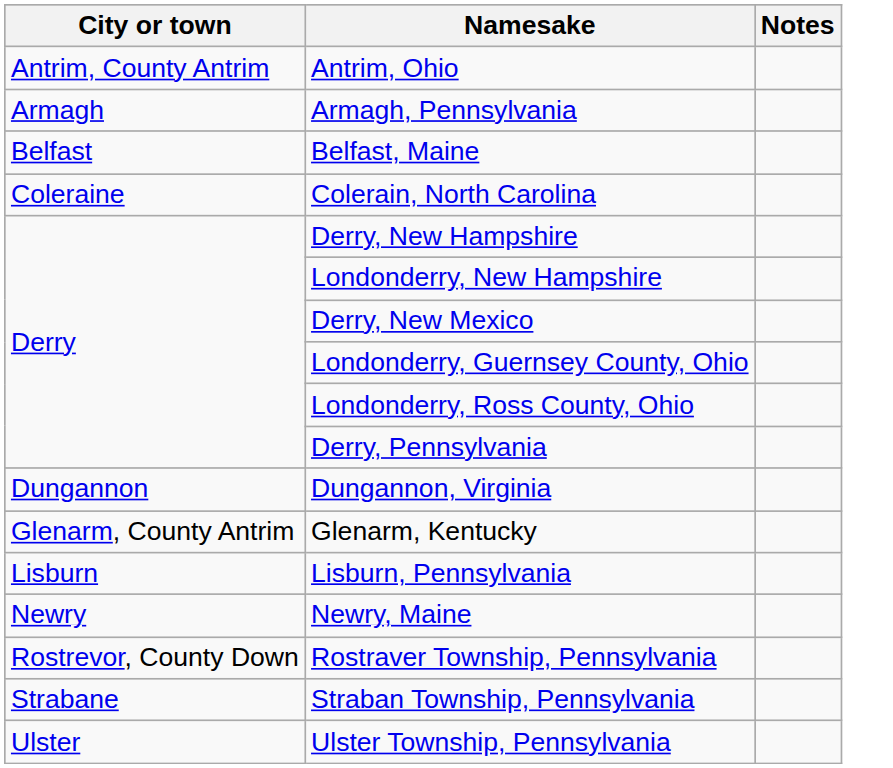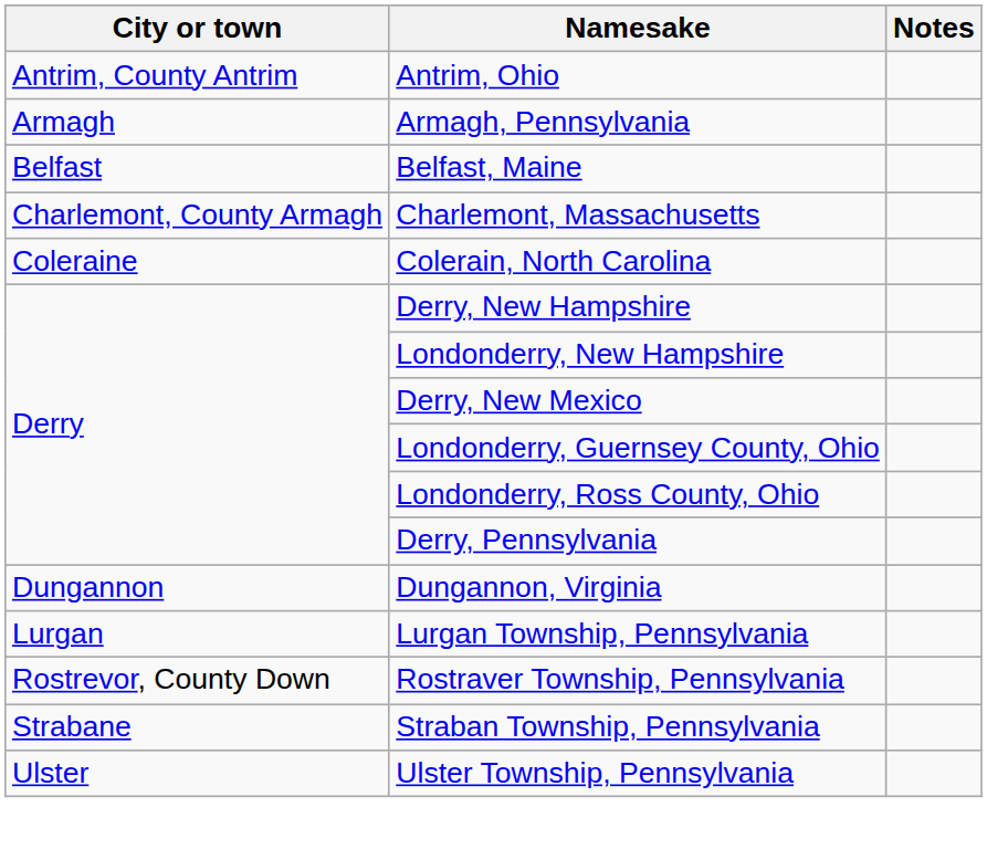+ row: Charlemont, County Armagh | Charlemont, Massachusetts
- row: Glenarm, County Antrim | Glenarm, Kentucky
- row: Lisburn | Lisburn, Pennsylvania
+ row: Lurgan | Lurgan Township, Pennsylvania
- row: Newry | Newry, Maine
